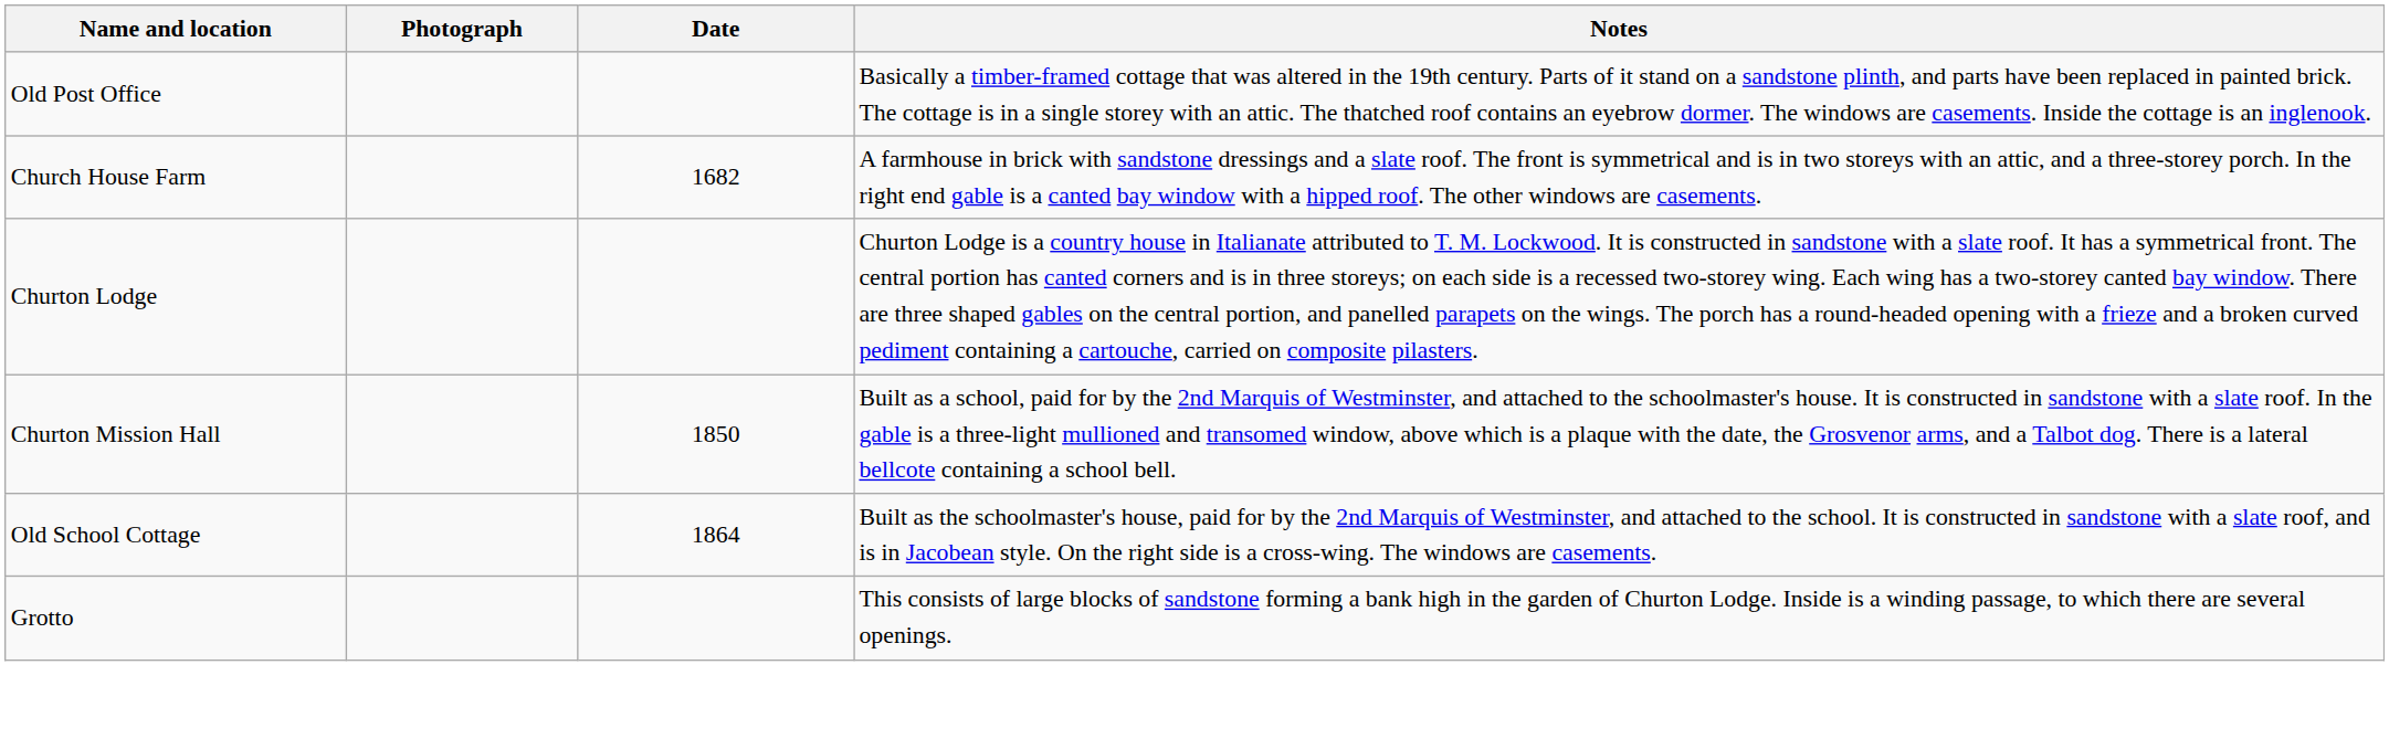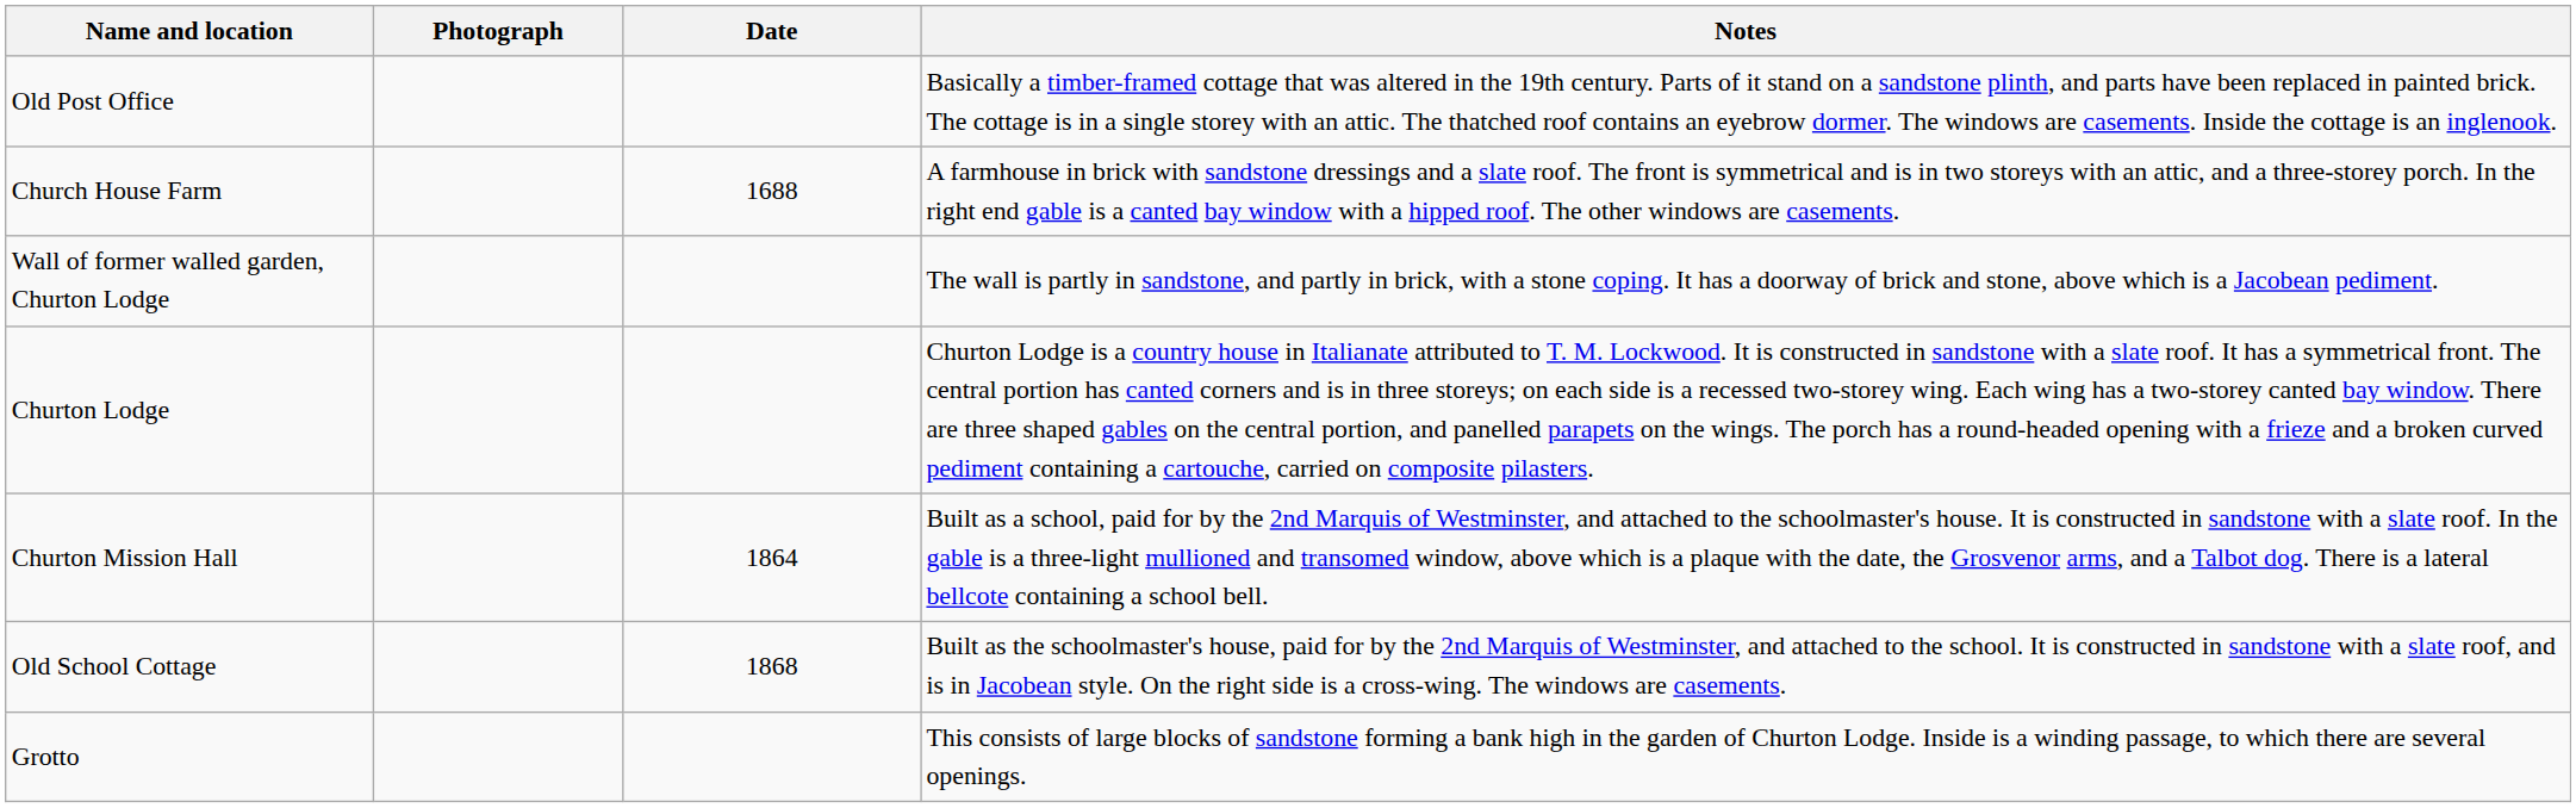Church House Farm | Date: 1682 -> 1688
+ row: Wall of former walled garden, Churton Lodge | The wall is partly in sandstone, and partly in brick, with a stone coping. It has a doorway of brick and stone, above which is a Jacobean pediment.
Churton Mission Hall | Date: 1850 -> 1864
Old School Cottage | Date: 1864 -> 1868
